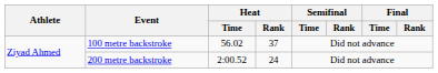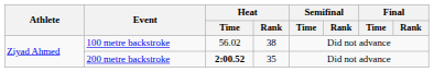100 metre backstroke | Heat / Rank: 37 -> 38
200 metre backstroke | Heat / Time: normal -> bold
200 metre backstroke | Heat / Rank: 24 -> 35
